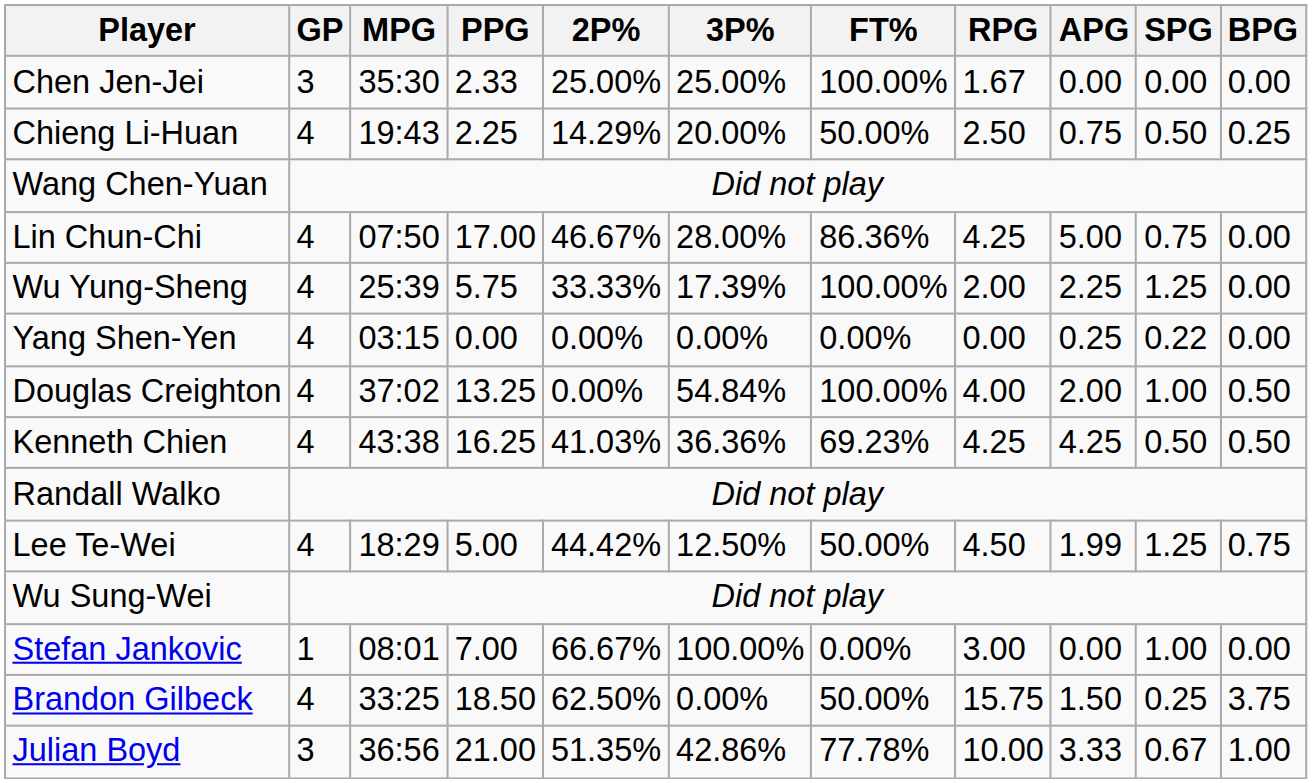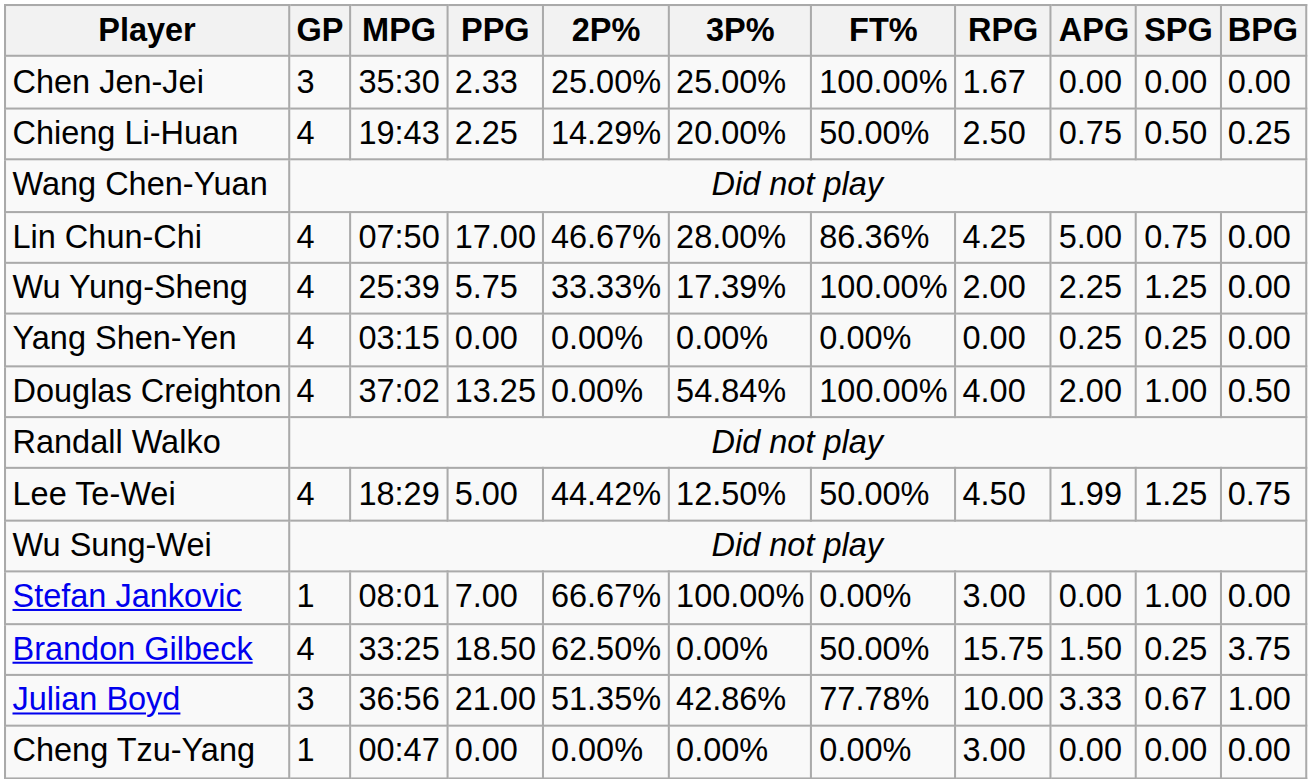Yang Shen-Yen | SPG: 0.22 -> 0.25
- row: Kenneth Chien | 4 | 43:38 | 16.25 | 41.03% | 36.36% | 69.23% | 4.25 | 4.25 | 0.50 | 0.50
+ row: Cheng Tzu-Yang | 1 | 00:47 | 0.00 | 0.00% | 0.00% | 0.00% | 3.00 | 0.00 | 0.00 | 0.00
